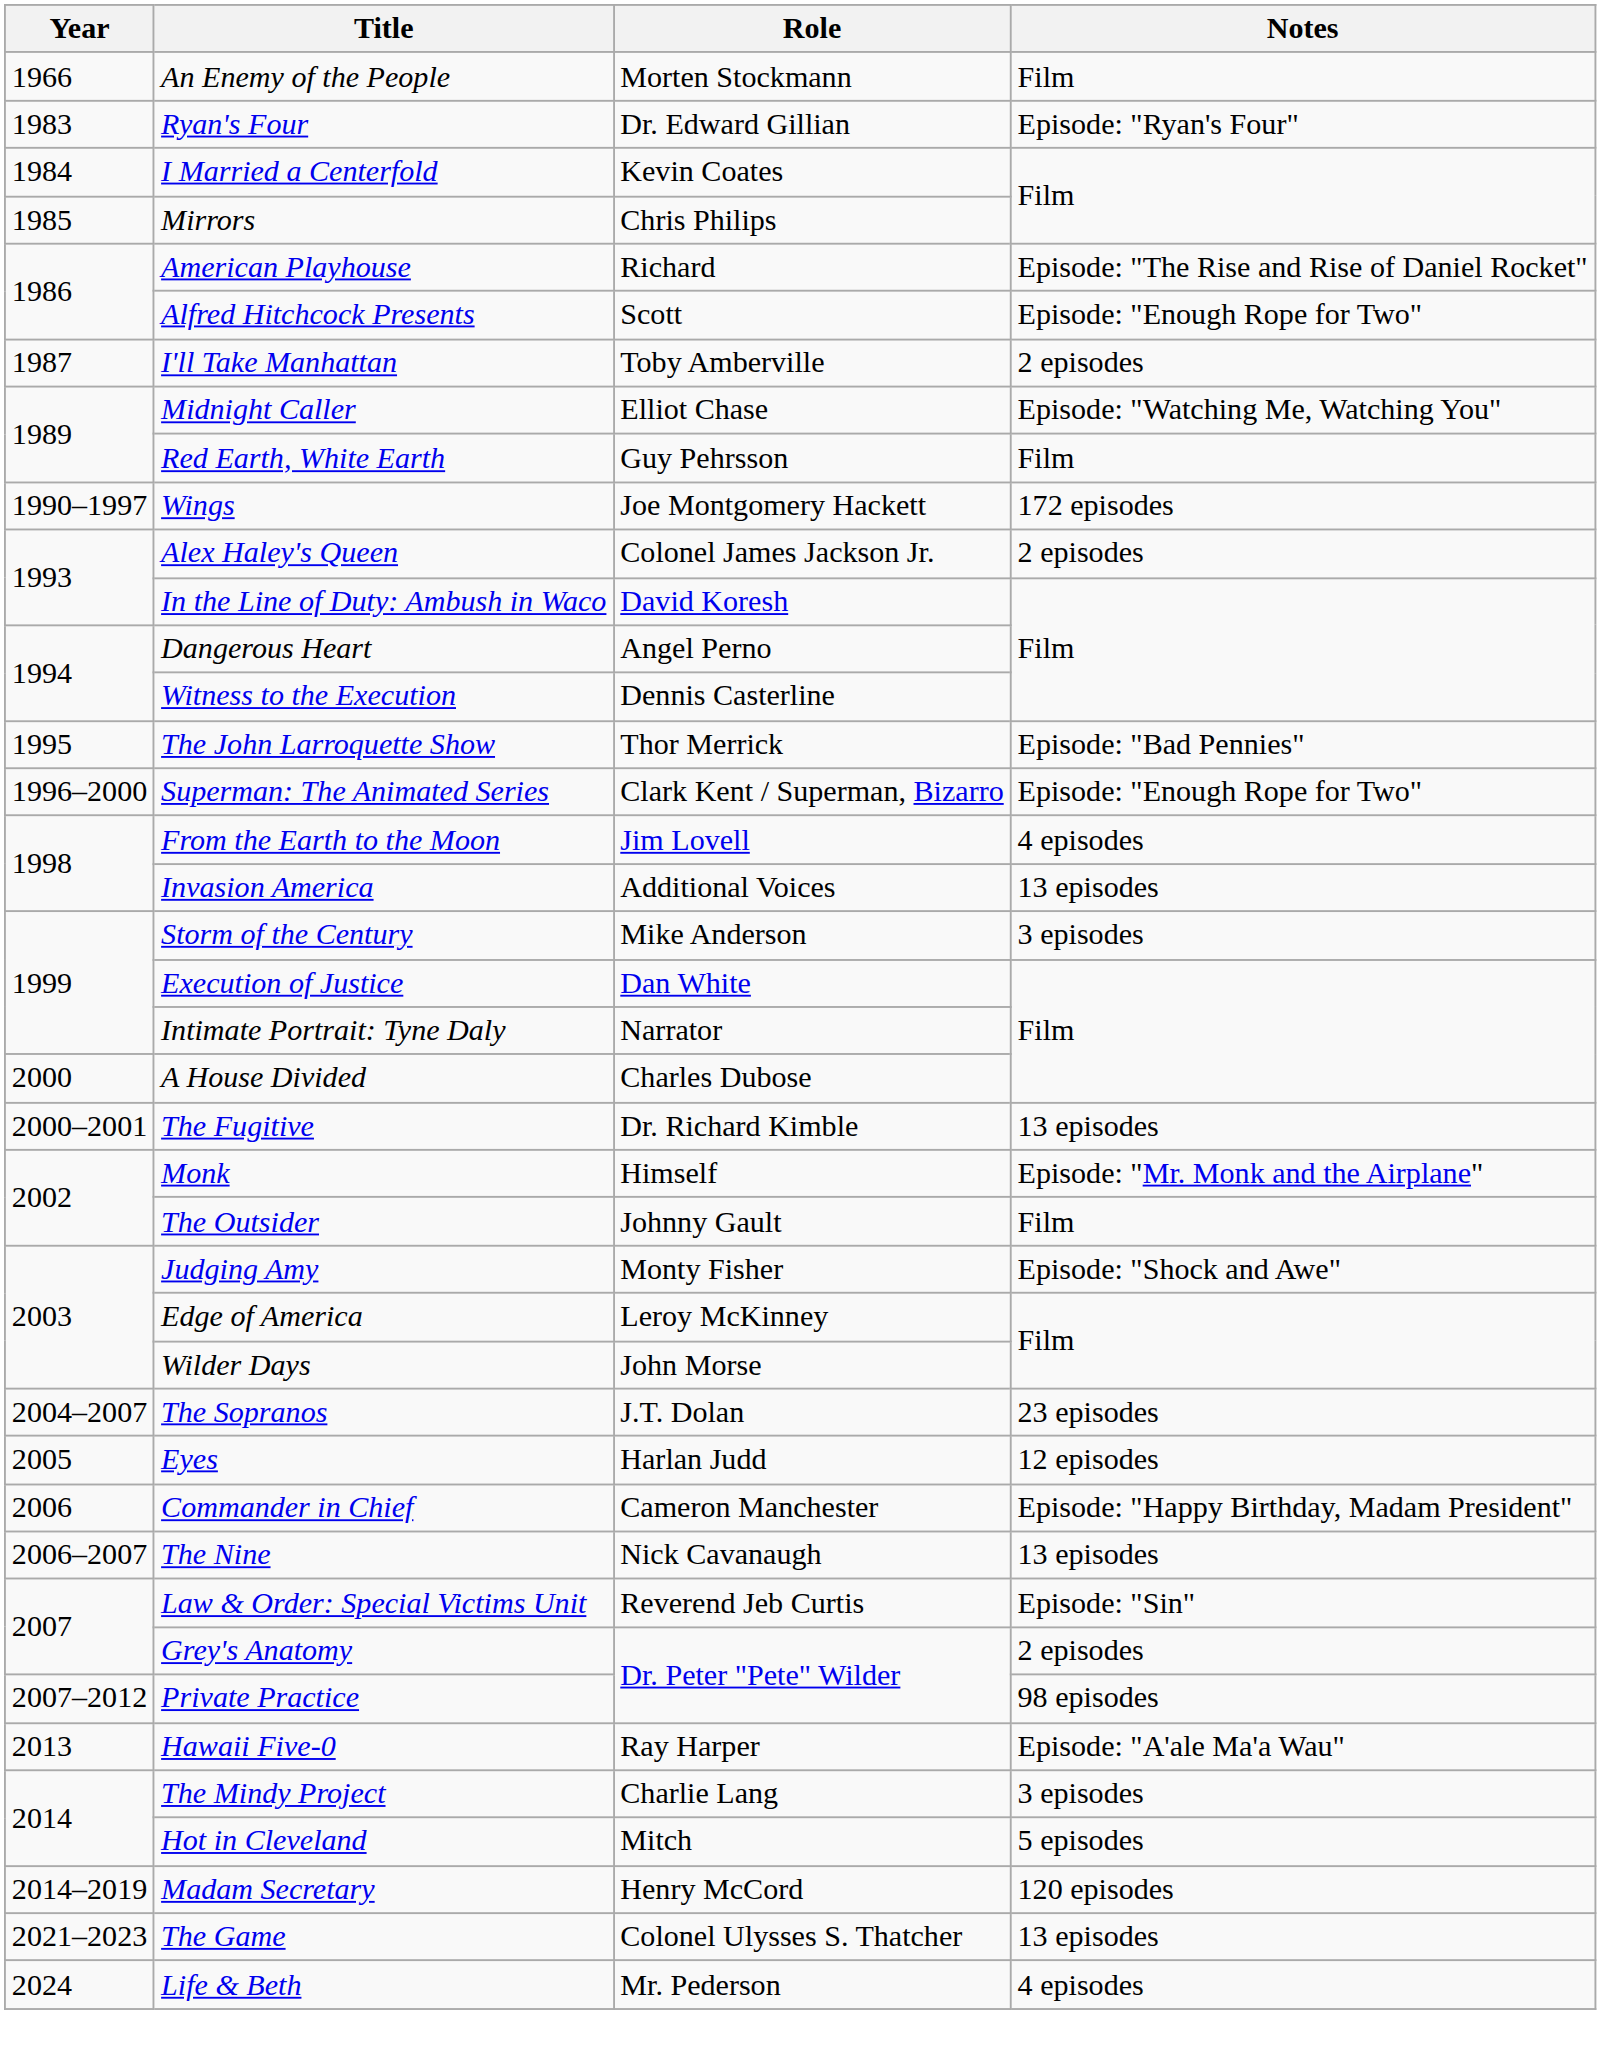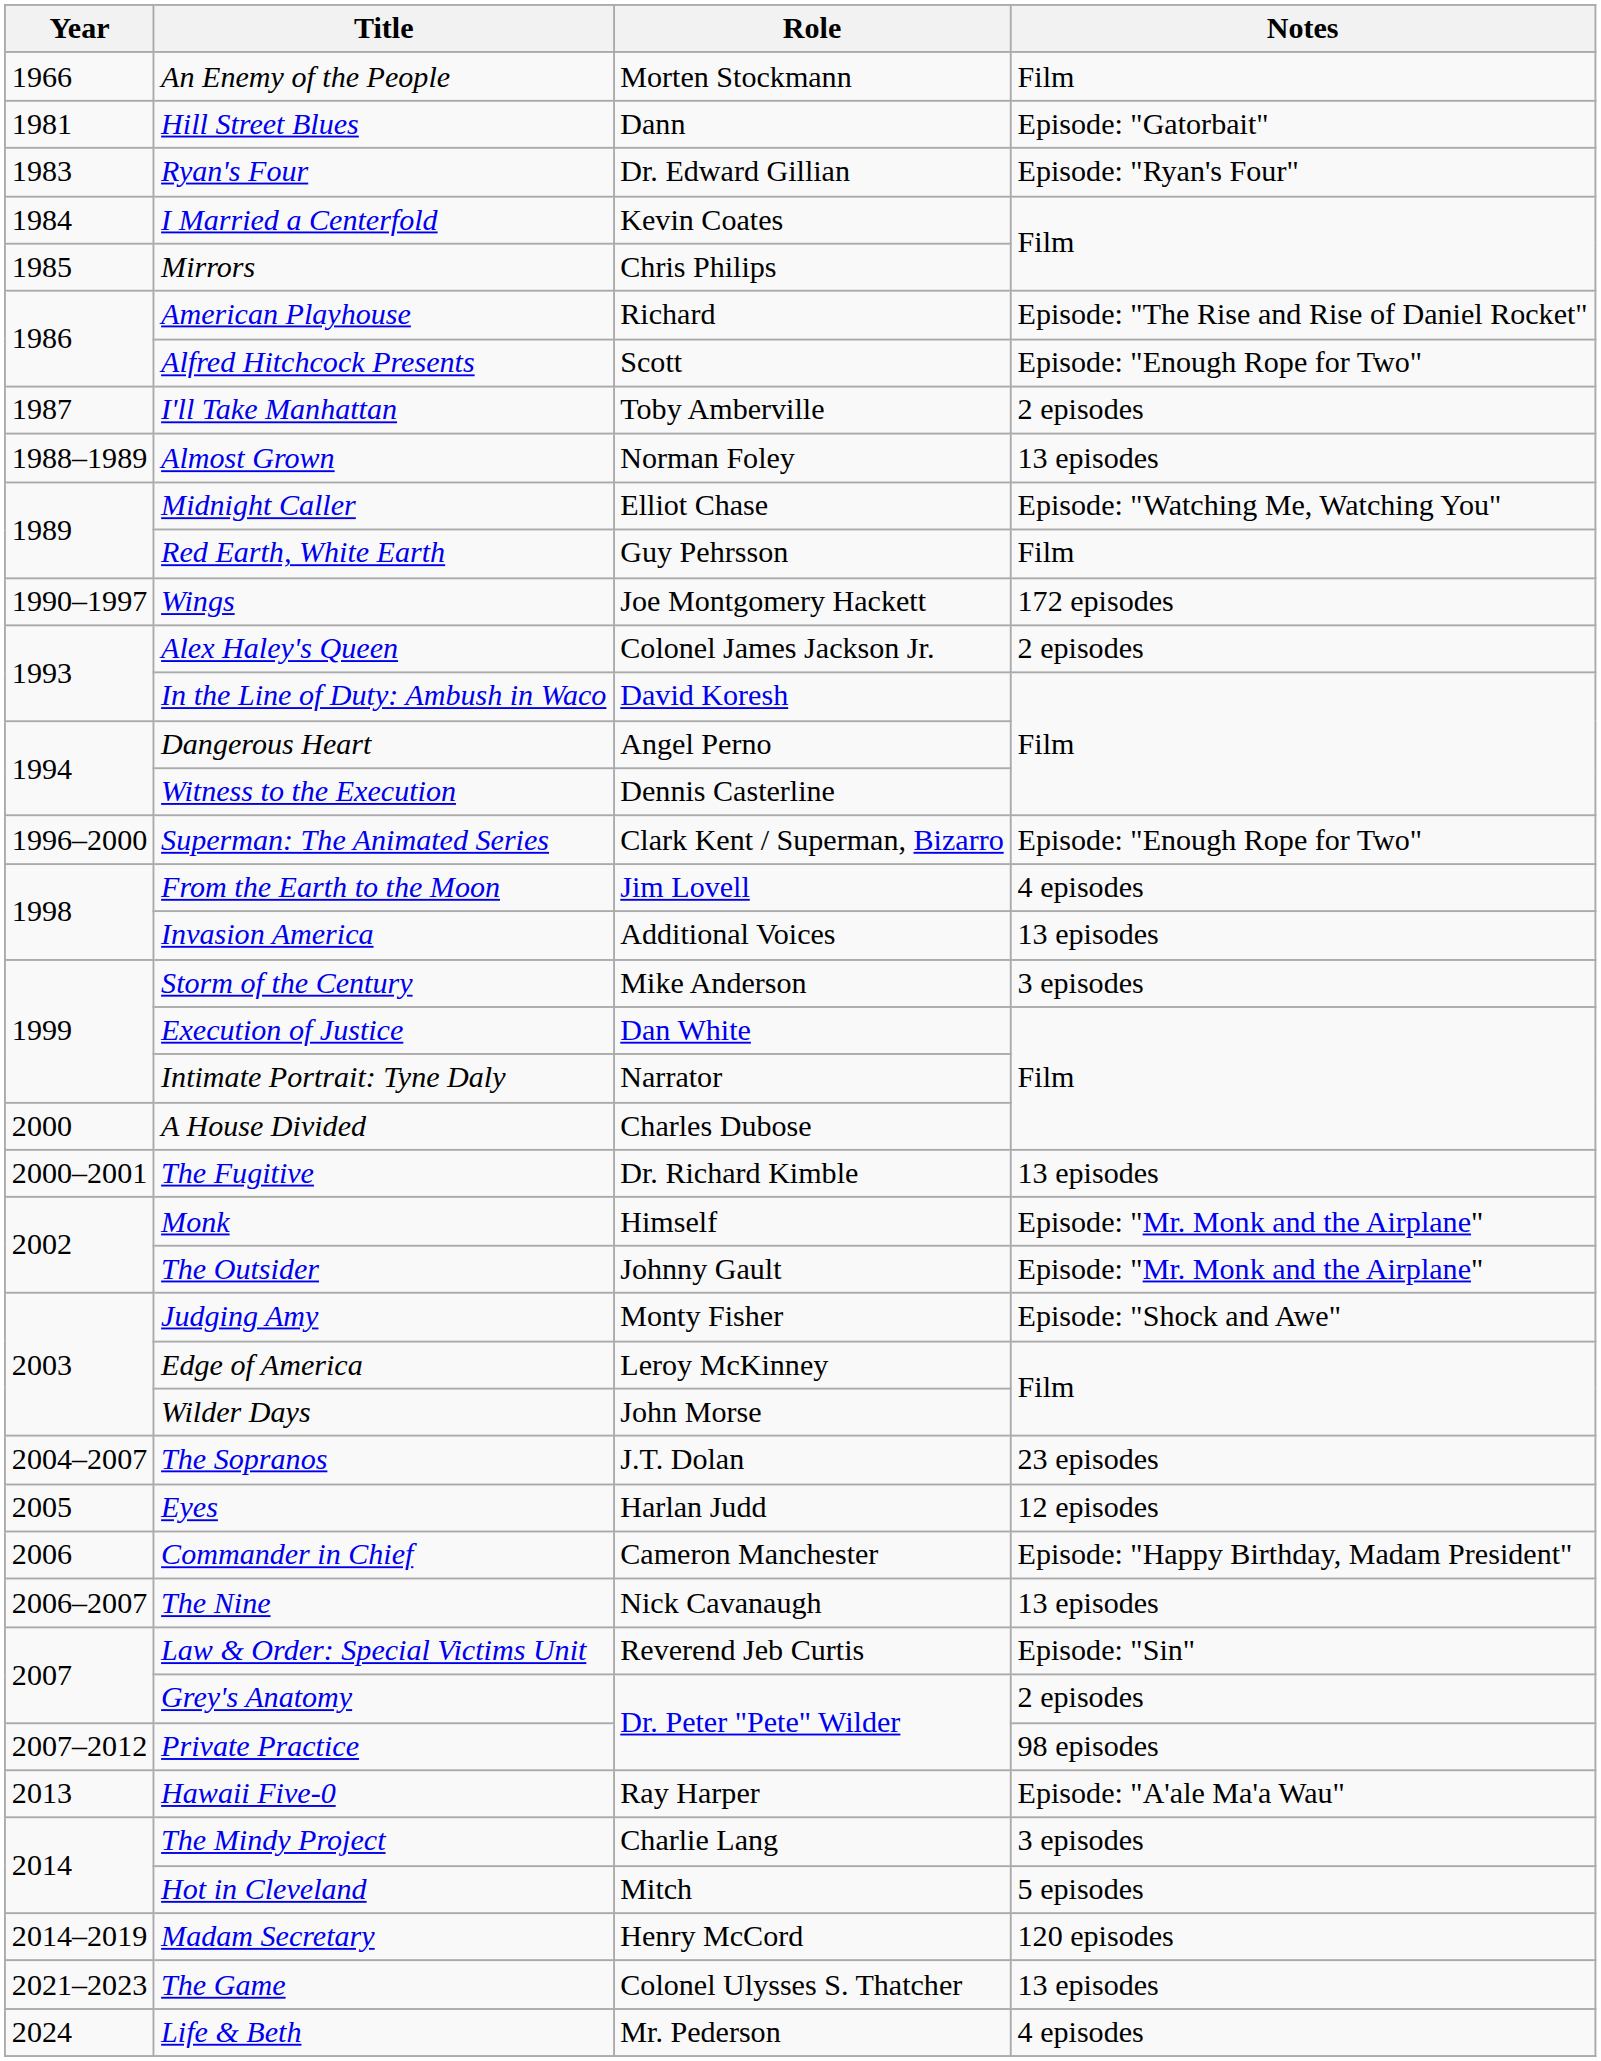+ row: 1981 | Hill Street Blues | Dann | Episode: "Gatorbait"
+ row: 1988–1989 | Almost Grown | Norman Foley | 13 episodes
- row: 1995 | The John Larroquette Show | Thor Merrick | Episode: "Bad Pennies"
The Outsider | Notes: Film -> Episode: "Mr. Monk and the Airplane"
